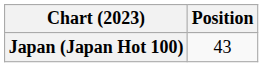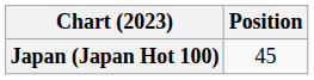Japan (Japan Hot 100) | Position: 43 -> 45
